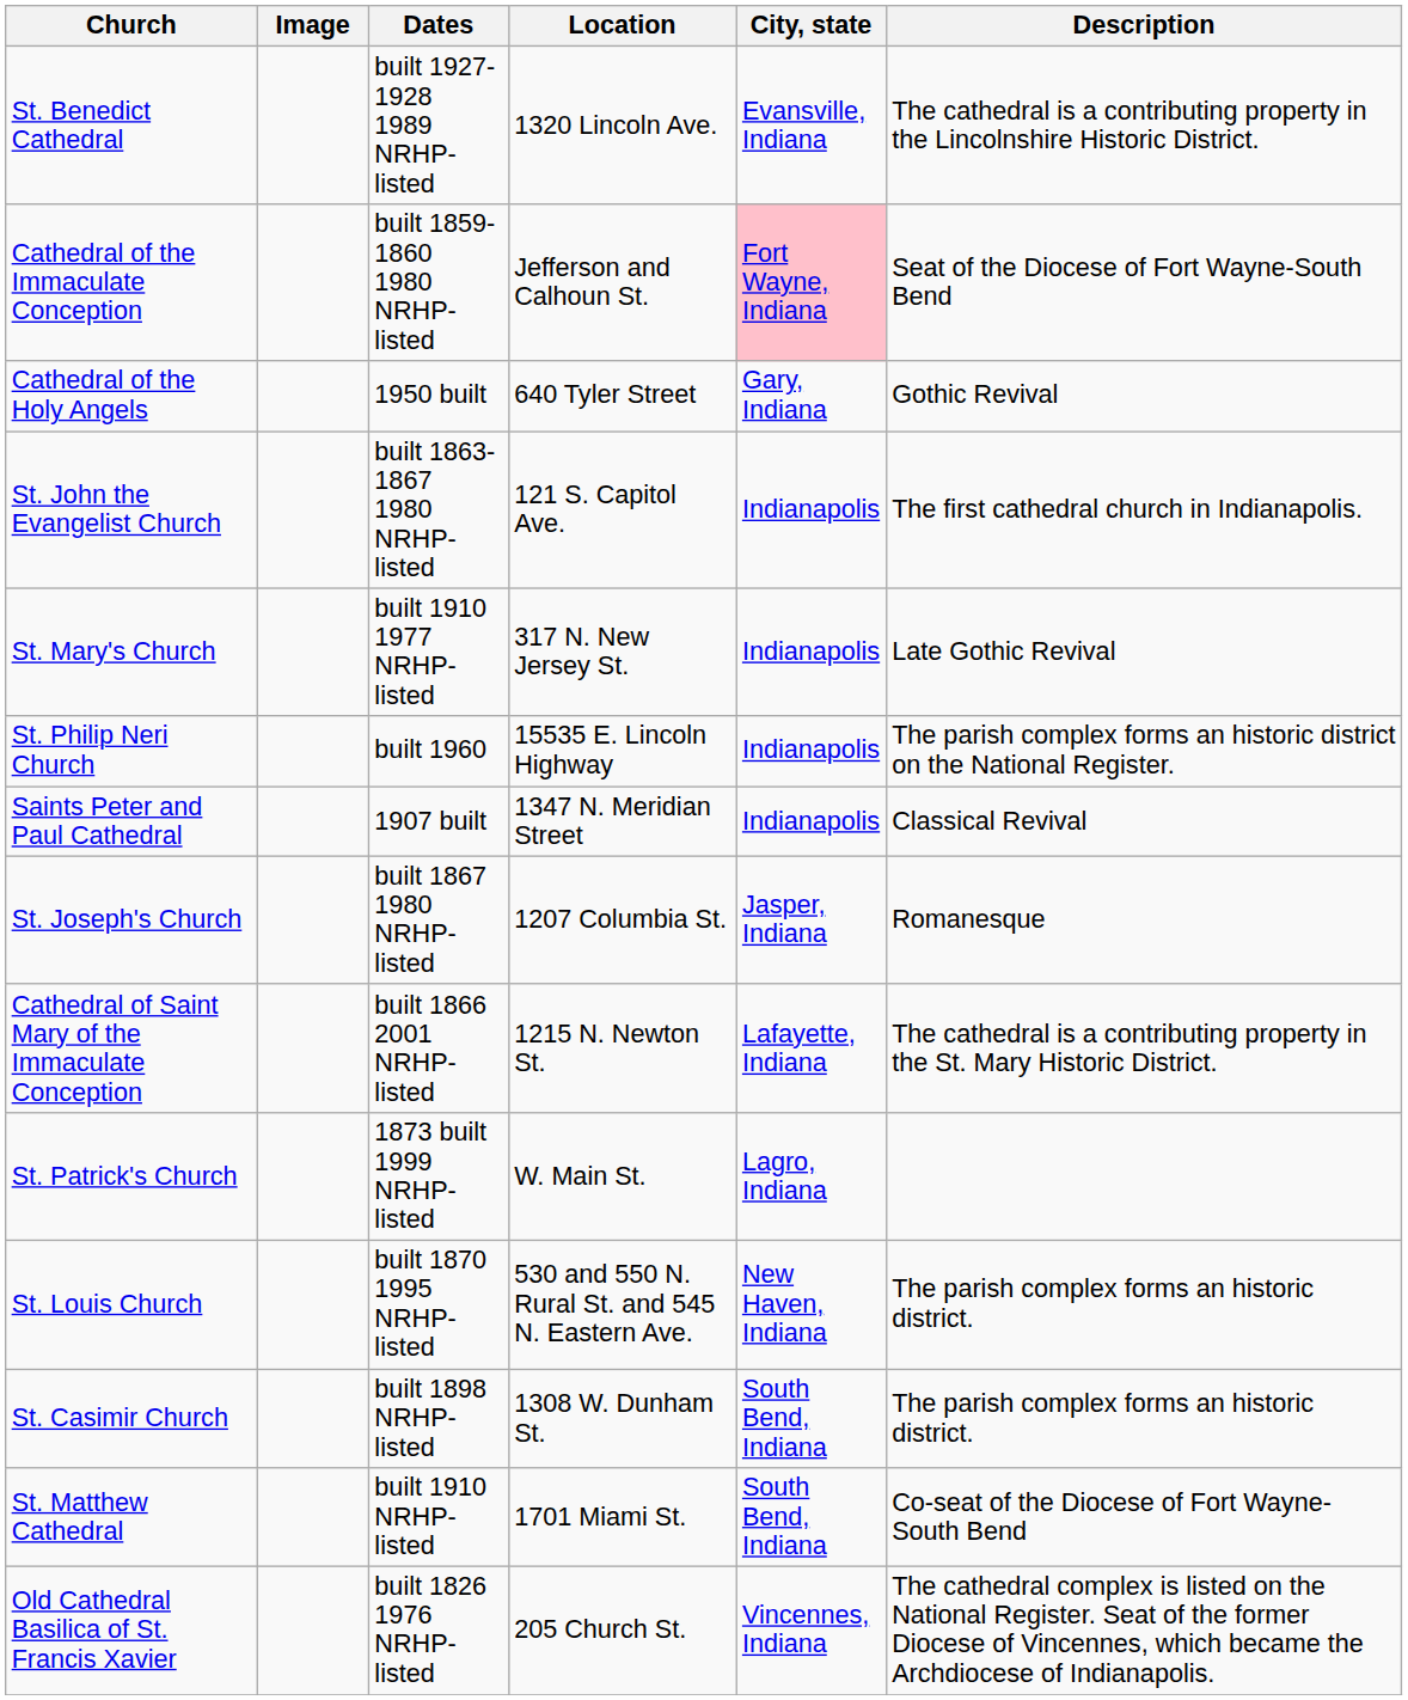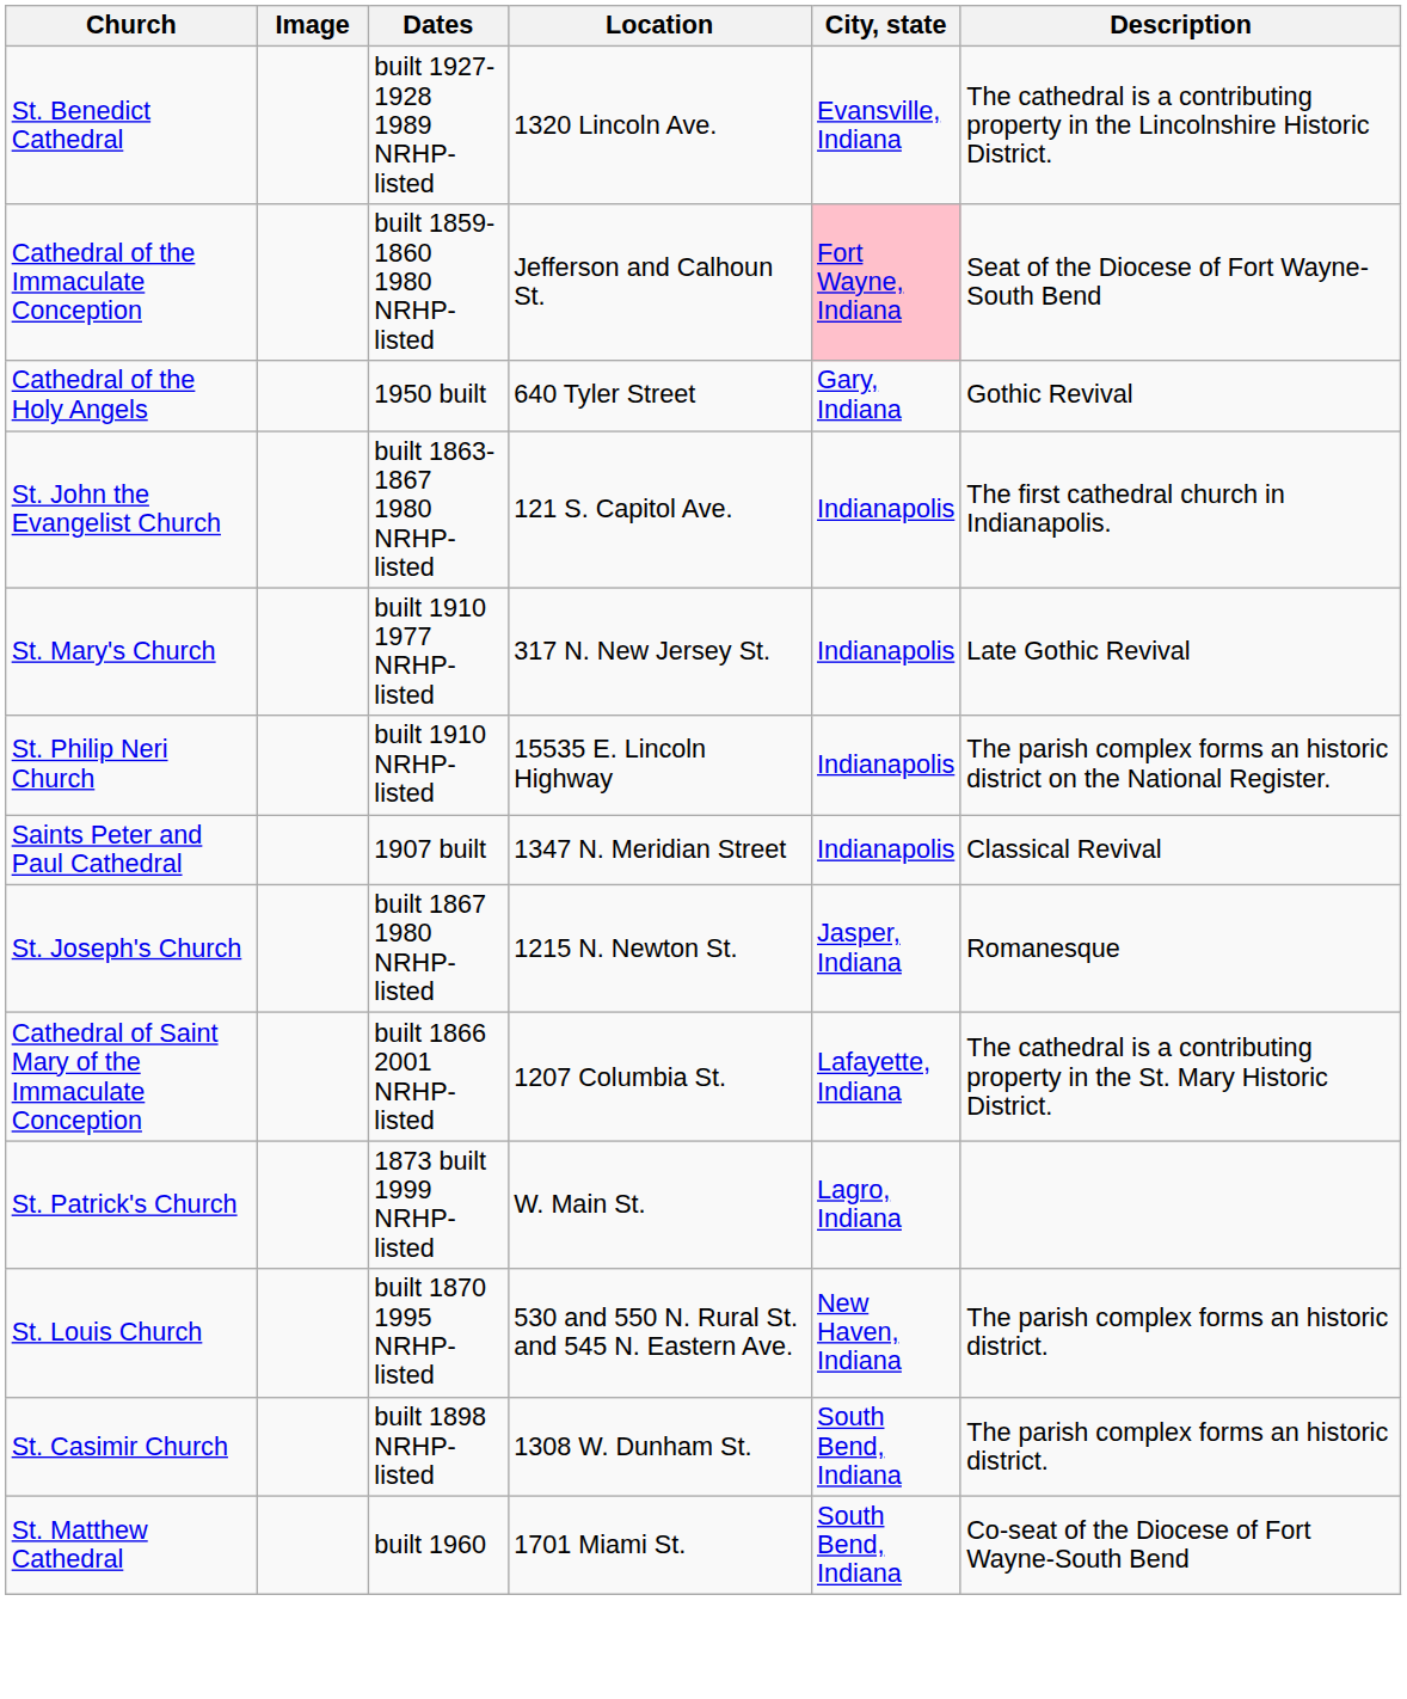St. Philip Neri Church | Dates: built 1960 -> built 1910 NRHP-listed
St. Joseph's Church | Location: 1207 Columbia St. -> 1215 N. Newton St.
Cathedral of Saint Mary of the Immaculate Conception | Location: 1215 N. Newton St. -> 1207 Columbia St.
St. Matthew Cathedral | Dates: built 1910 NRHP-listed -> built 1960
- row: Old Cathedral Basilica of St. Francis Xavier | built 1826 1976 NRHP-listed | 205 Church St. | Vincennes, Indiana | The cathedral complex is listed on the National Register. Seat of the former Diocese of Vincennes, which became the Archdiocese of Indianapolis.
